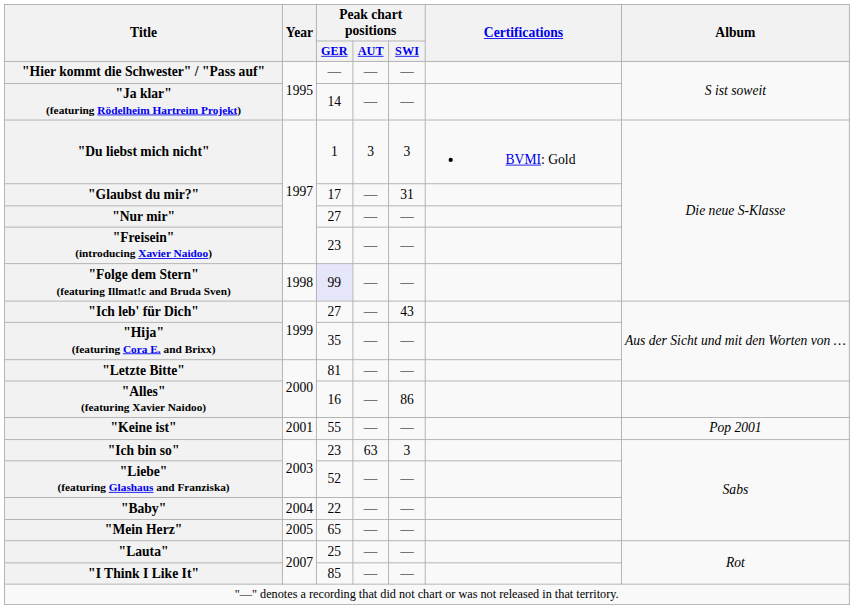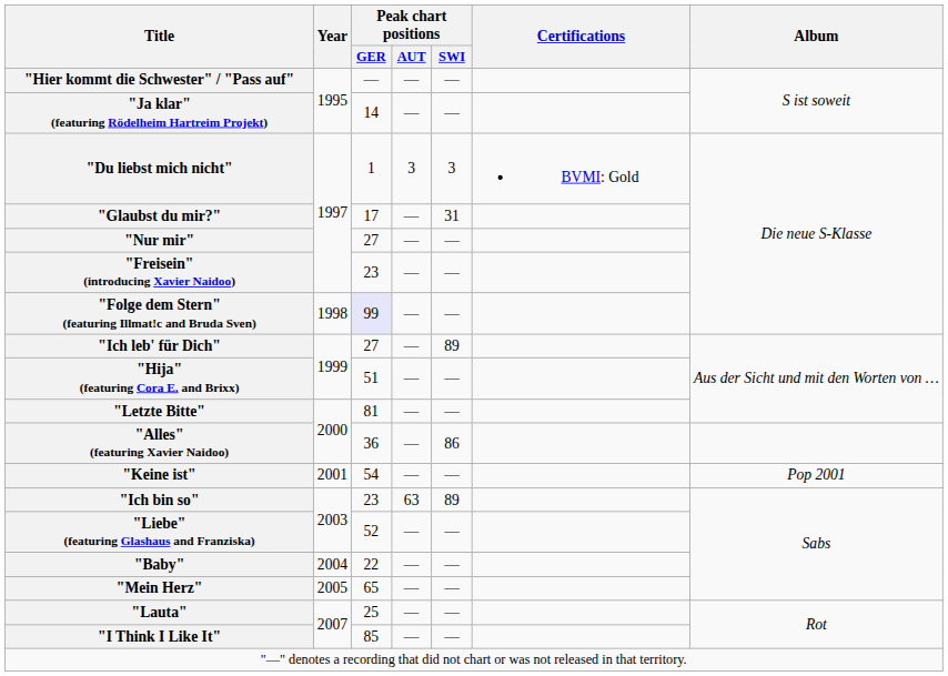"Ich leb' für Dich" | Peak chart positions / SWI: 43 -> 89
"Hija" (featuring Cora E. and Brixx) | Peak chart positions / GER: 35 -> 51
"Alles" (featuring Xavier Naidoo) | Peak chart positions / GER: 16 -> 36
"Keine ist" | Peak chart positions / GER: 55 -> 54
"Ich bin so" | Peak chart positions / SWI: 3 -> 89
